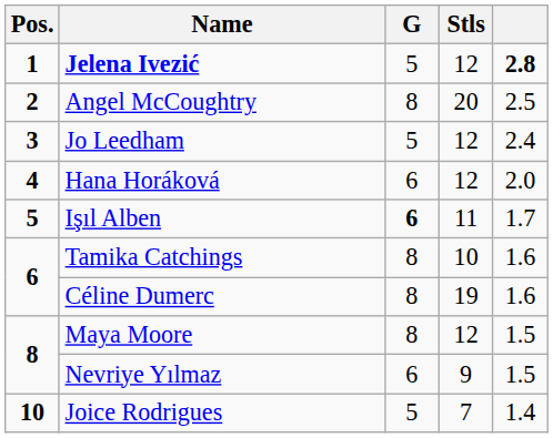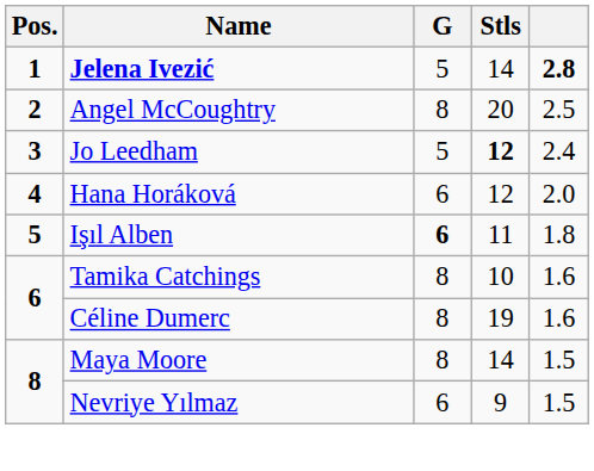Jelena Ivezić | Stls: 12 -> 14
Jo Leedham | Stls: normal -> bold
Işıl Alben | column 5: 1.7 -> 1.8
Maya Moore | Stls: 12 -> 14
- row: 10 | Joice Rodrigues | 5 | 7 | 1.4
